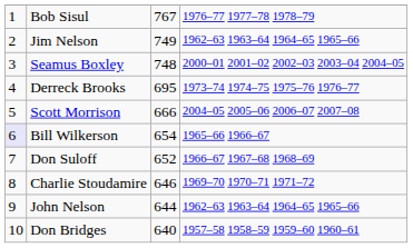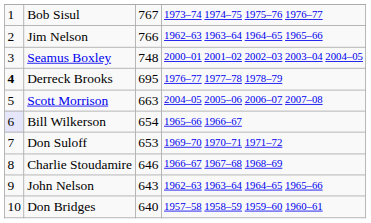Bob Sisul | column 4: 1976–77 1977–78 1978–79 -> 1973–74 1974–75 1975–76 1976–77
Jim Nelson | column 3: 749 -> 766
Derreck Brooks | column 1: normal -> bold
Derreck Brooks | column 4: 1973–74 1974–75 1975–76 1976–77 -> 1976–77 1977–78 1978–79
Scott Morrison | column 3: 666 -> 663
Don Suloff | column 3: 652 -> 653
Don Suloff | column 4: 1966–67 1967–68 1968–69 -> 1969–70 1970–71 1971–72
Charlie Stoudamire | column 4: 1969–70 1970–71 1971–72 -> 1966–67 1967–68 1968–69
John Nelson | column 3: 644 -> 643
